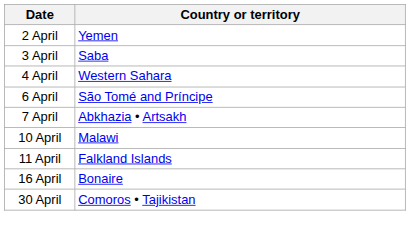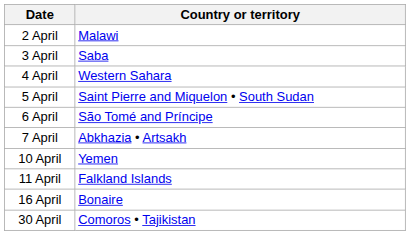2 April | Country or territory: Yemen -> Malawi
+ row: 5 April | Saint Pierre and Miquelon • South Sudan
10 April | Country or territory: Malawi -> Yemen
